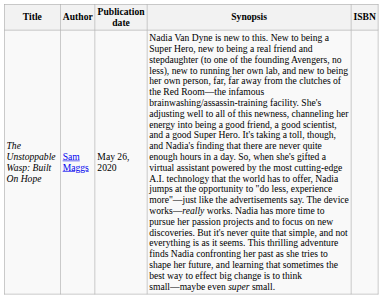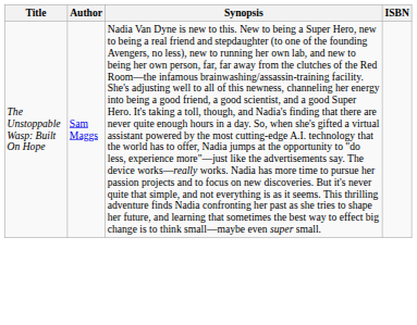- column: Publication date | May 26, 2020
